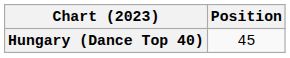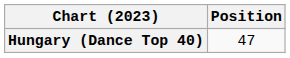Hungary (Dance Top 40) | Position: 45 -> 47
